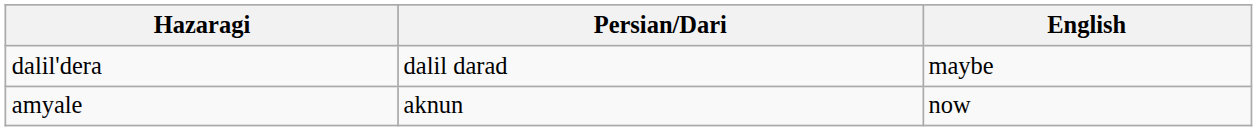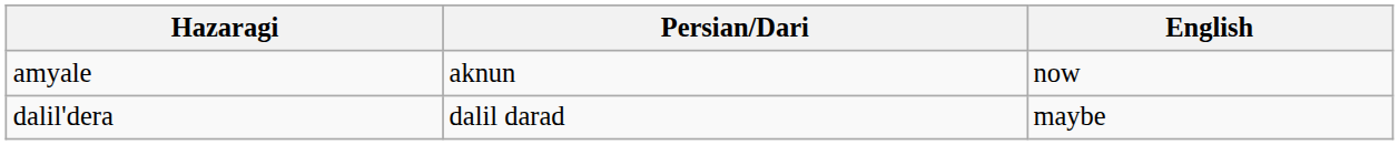rows swapped: amyale <-> dalil'dera
